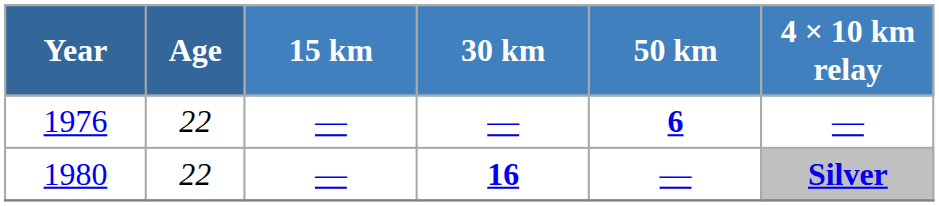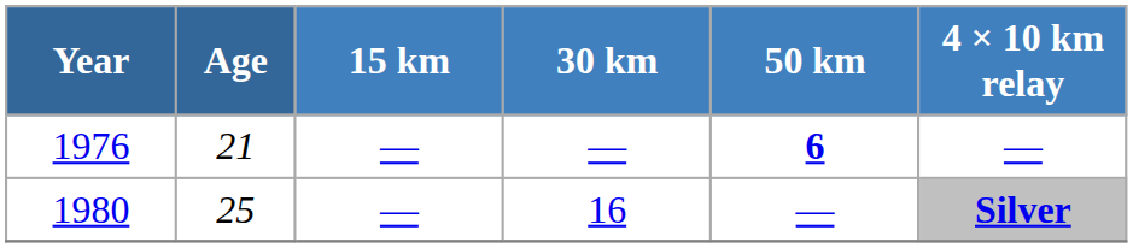1976 | Age: 22 -> 21
1980 | Age: 22 -> 25
1980 | 30 km: bold -> normal
